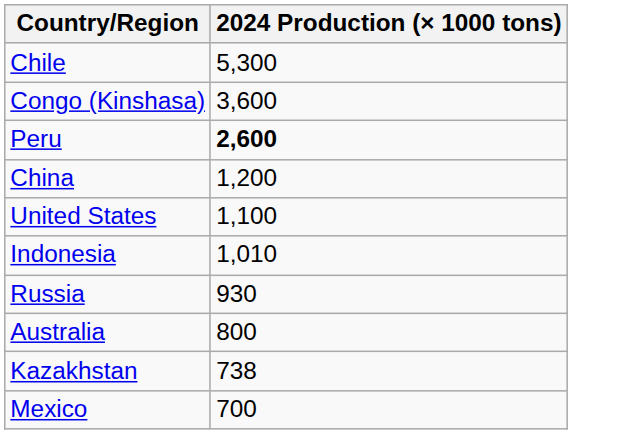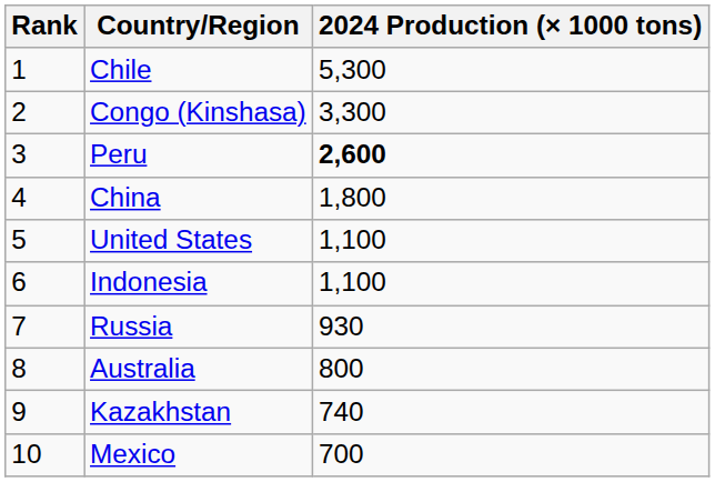+ column: Rank | 1 | 2 | 3 | 4 | 5 | 6 | 7 | 8 | 9 | 10
Congo (Kinshasa) | 2024 Production (× 1000 tons): 3,600 -> 3,300
China | 2024 Production (× 1000 tons): 1,200 -> 1,800
Indonesia | 2024 Production (× 1000 tons): 1,010 -> 1,100
Kazakhstan | 2024 Production (× 1000 tons): 738 -> 740
